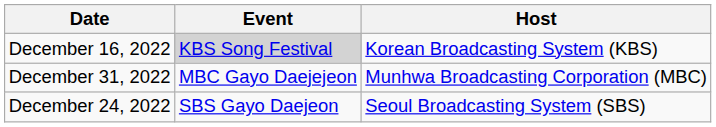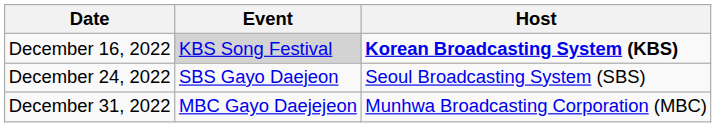December 16, 2022 | Host: normal -> bold
rows swapped: December 24, 2022 <-> December 31, 2022
